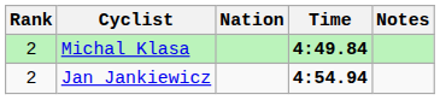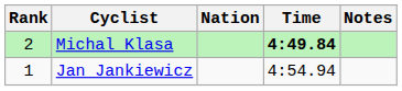Jan Jankiewicz | Rank: 2 -> 1
Jan Jankiewicz | Time: bold -> normal
